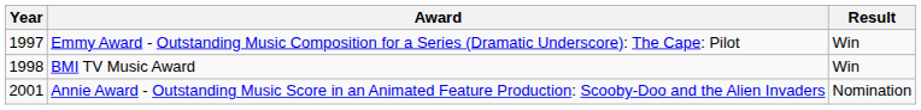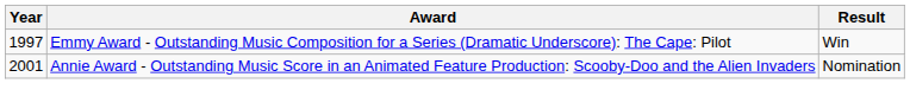- row: 1998 | BMI TV Music Award | Win
